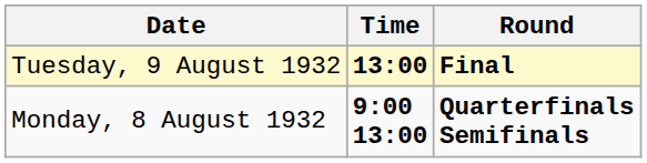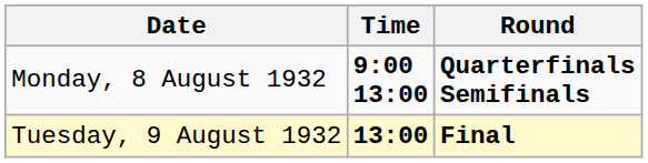rows swapped: Monday, 8 August 1932 <-> Tuesday, 9 August 1932
